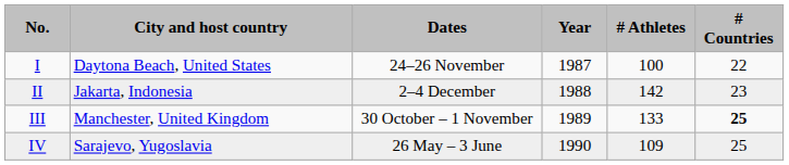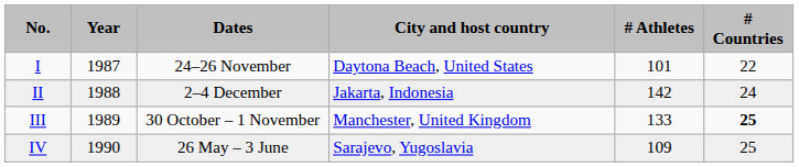columns swapped: Year <-> City and host country
I | # Athletes: 100 -> 101
II | # Countries: 23 -> 24
